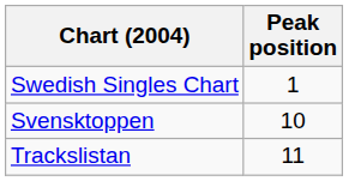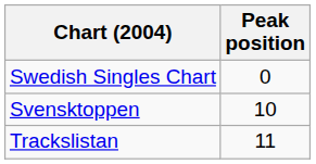Swedish Singles Chart | Peak position: 1 -> 0
